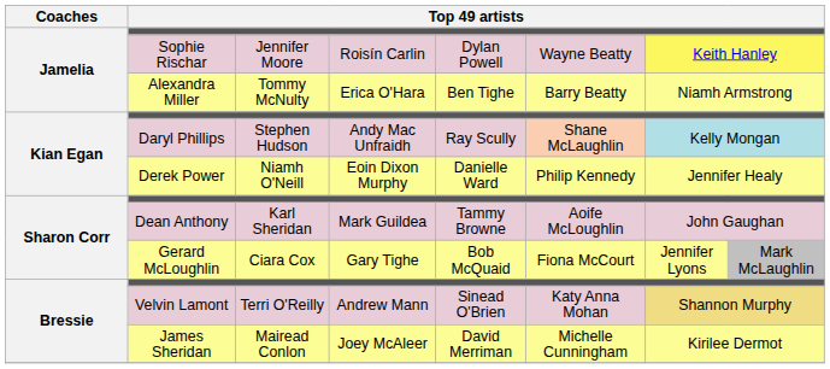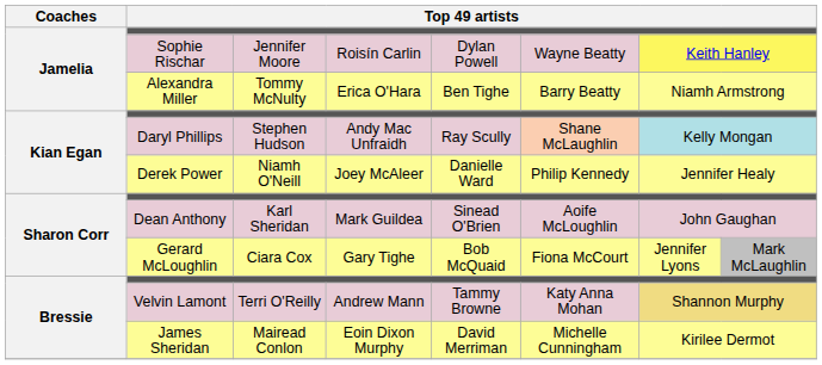Derek Power | column 4: Eoin Dixon Murphy -> Joey McAleer
Dean Anthony | column 5: Tammy Browne -> Sinead O'Brien
Velvin Lamont | column 5: Sinead O'Brien -> Tammy Browne
James Sheridan | column 4: Joey McAleer -> Eoin Dixon Murphy
